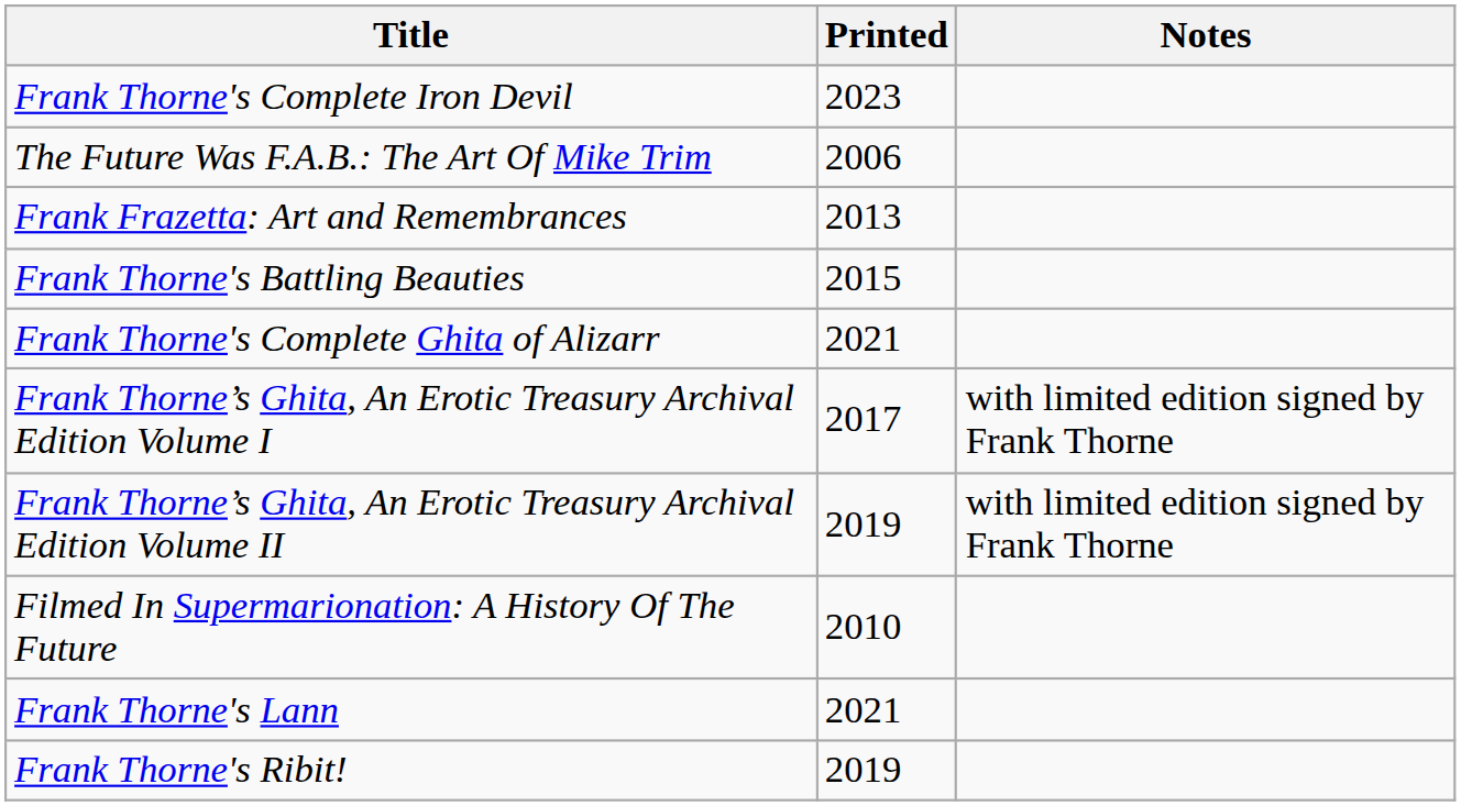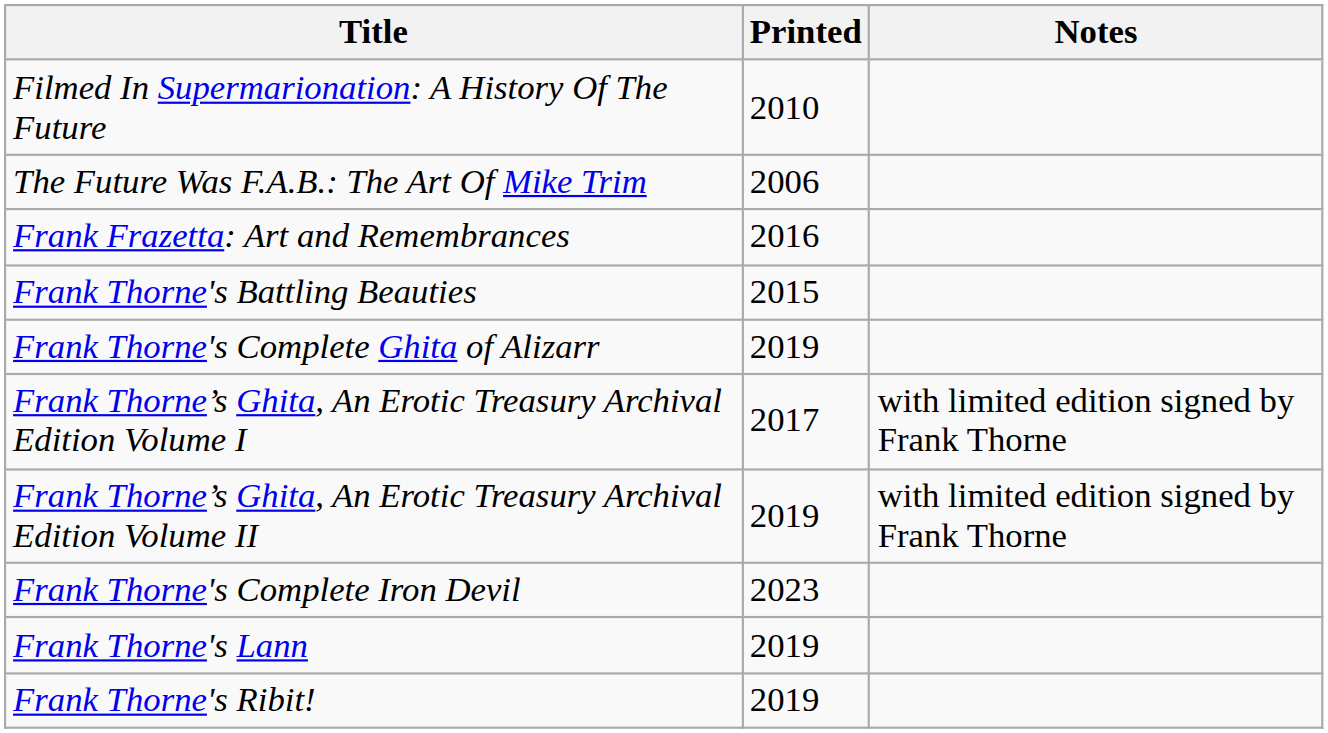rows swapped: Filmed In Supermarionation: A History Of The Future <-> Frank Thorne's Complete Iron Devil
Frank Frazetta: Art and Remembrances | Printed: 2013 -> 2016
Frank Thorne's Complete Ghita of Alizarr | Printed: 2021 -> 2019
Frank Thorne's Lann | Printed: 2021 -> 2019
